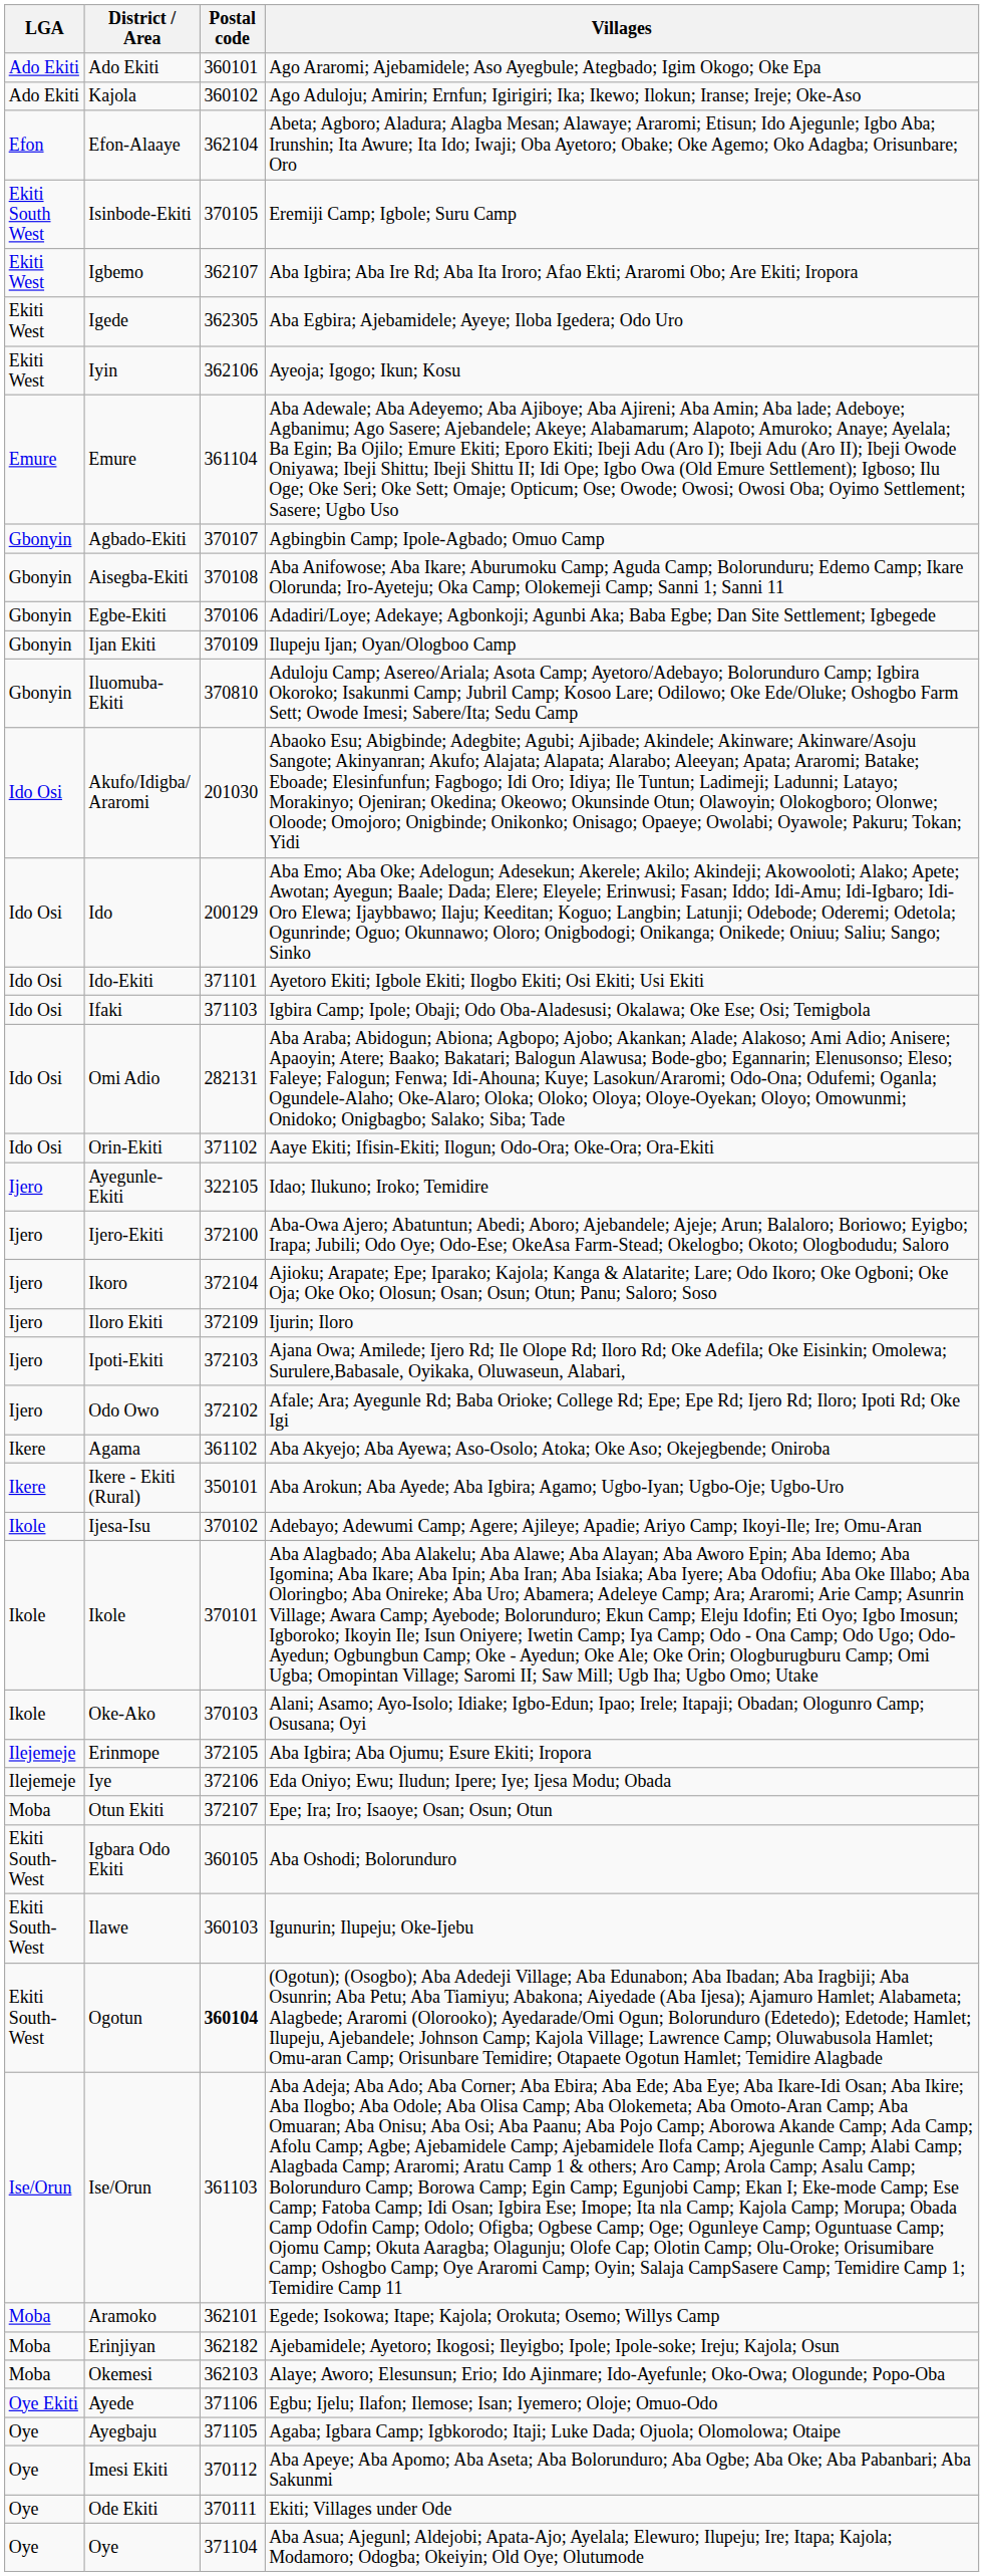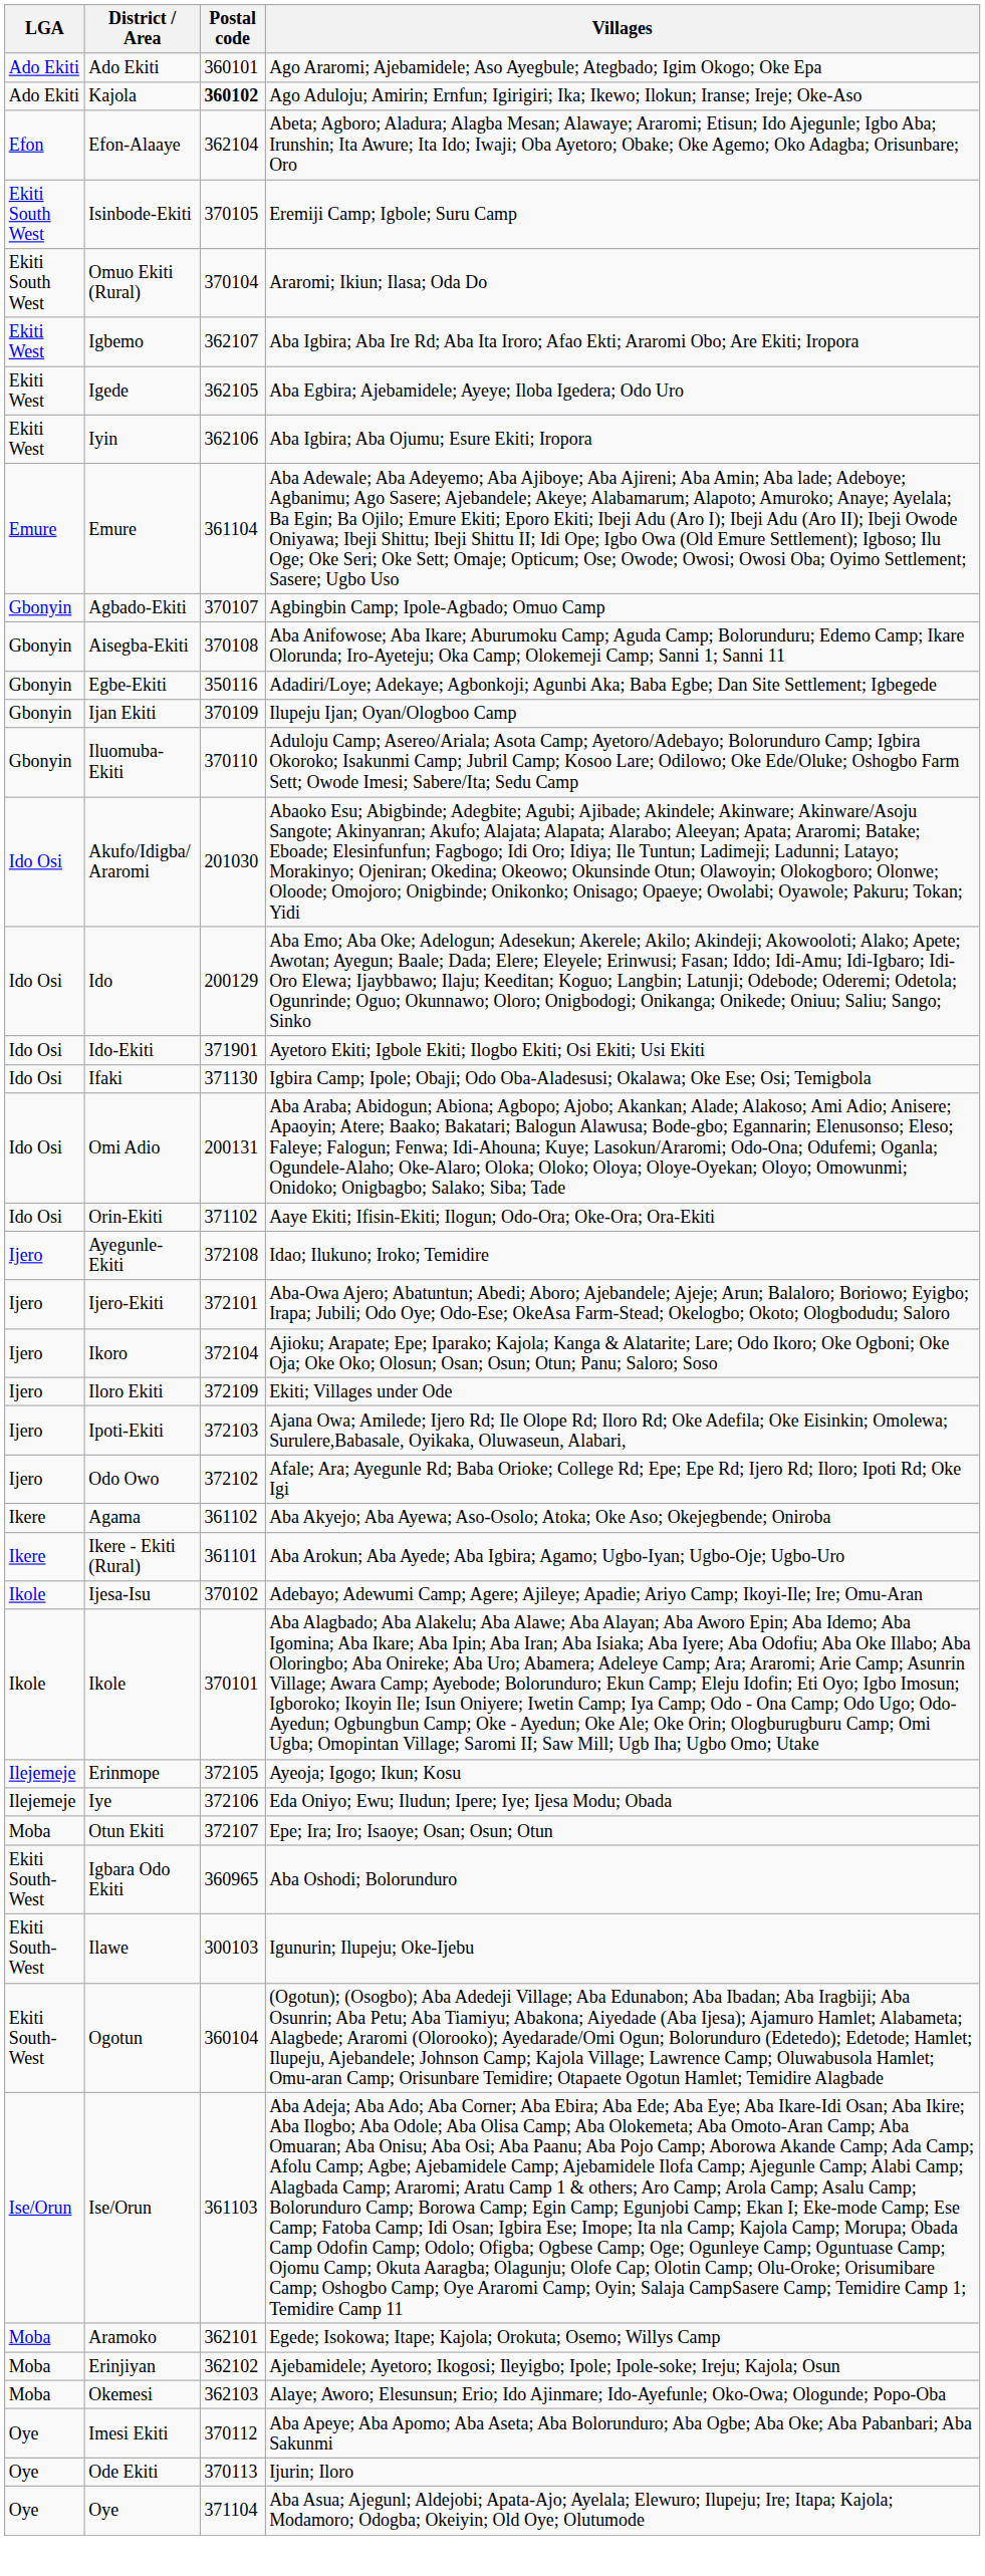Kajola | Postal code: normal -> bold
+ row: Ekiti South West | Omuo Ekiti (Rural) | 370104 | Araromi; Ikiun; Ilasa; Oda Do
Igede | Postal code: 362305 -> 362105
Iyin | Villages: Ayeoja; Igogo; Ikun; Kosu -> Aba Igbira; Aba Ojumu; Esure Ekiti; Iropora
Egbe-Ekiti | Postal code: 370106 -> 350116
Iluomuba-Ekiti | Postal code: 370810 -> 370110
Ido-Ekiti | Postal code: 371101 -> 371901
Ifaki | Postal code: 371103 -> 371130
Omi Adio | Postal code: 282131 -> 200131
Ayegunle-Ekiti | Postal code: 322105 -> 372108
Ijero-Ekiti | Postal code: 372100 -> 372101
Iloro Ekiti | Villages: Ijurin; Iloro -> Ekiti; Villages under Ode
Ikere - Ekiti (Rural) | Postal code: 350101 -> 361101
- row: Ikole | Oke-Ako | 370103 | Alani; Asamo; Ayo-Isolo; Idiake; Igbo-Edun; Ipao; Irele; Itapaji; Obadan; Ologunro Camp; Osusana; Oyi
Erinmope | Villages: Aba Igbira; Aba Ojumu; Esure Ekiti; Iropora -> Ayeoja; Igogo; Ikun; Kosu
Igbara Odo Ekiti | Postal code: 360105 -> 360965
Ilawe | Postal code: 360103 -> 300103
Ogotun | Postal code: bold -> normal
Erinjiyan | Postal code: 362182 -> 362102
- row: Oye Ekiti | Ayede | 371106 | Egbu; Ijelu; Ilafon; Ilemose; Isan; Iyemero; Oloje; Omuo-Odo
- row: Oye | Ayegbaju | 371105 | Agaba; Igbara Camp; Igbkorodo; Itaji; Luke Dada; Ojuola; Olomolowa; Otaipe
Ode Ekiti | Postal code: 370111 -> 370113
Ode Ekiti | Villages: Ekiti; Villages under Ode -> Ijurin; Iloro
